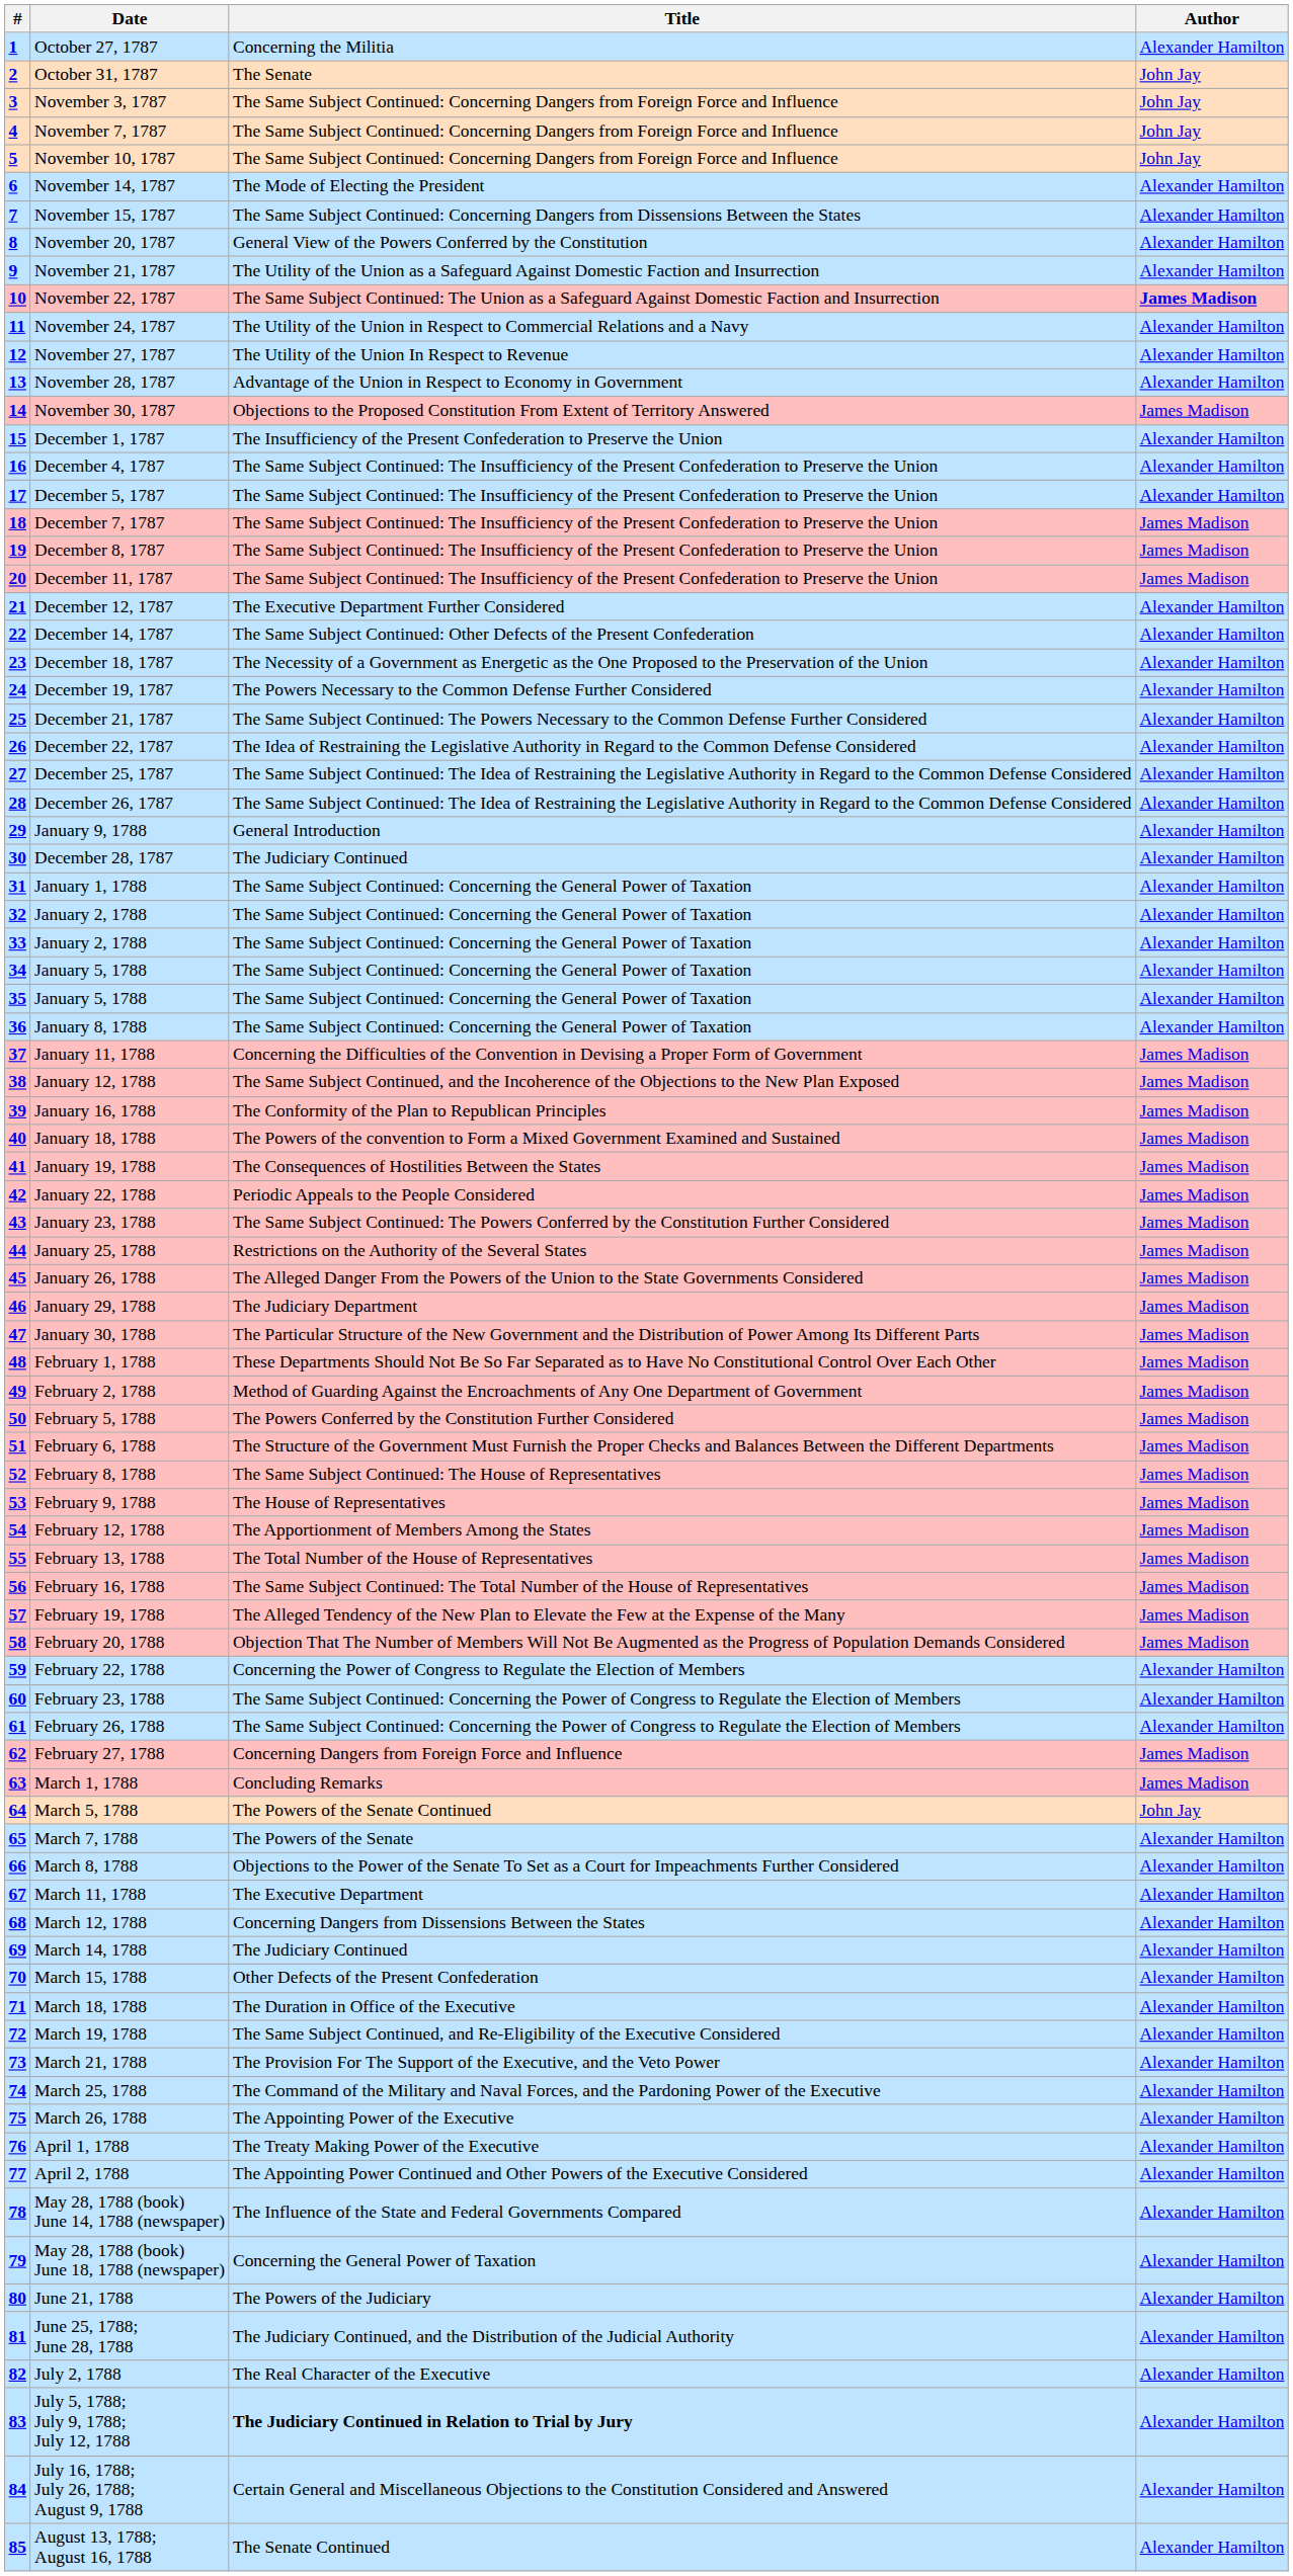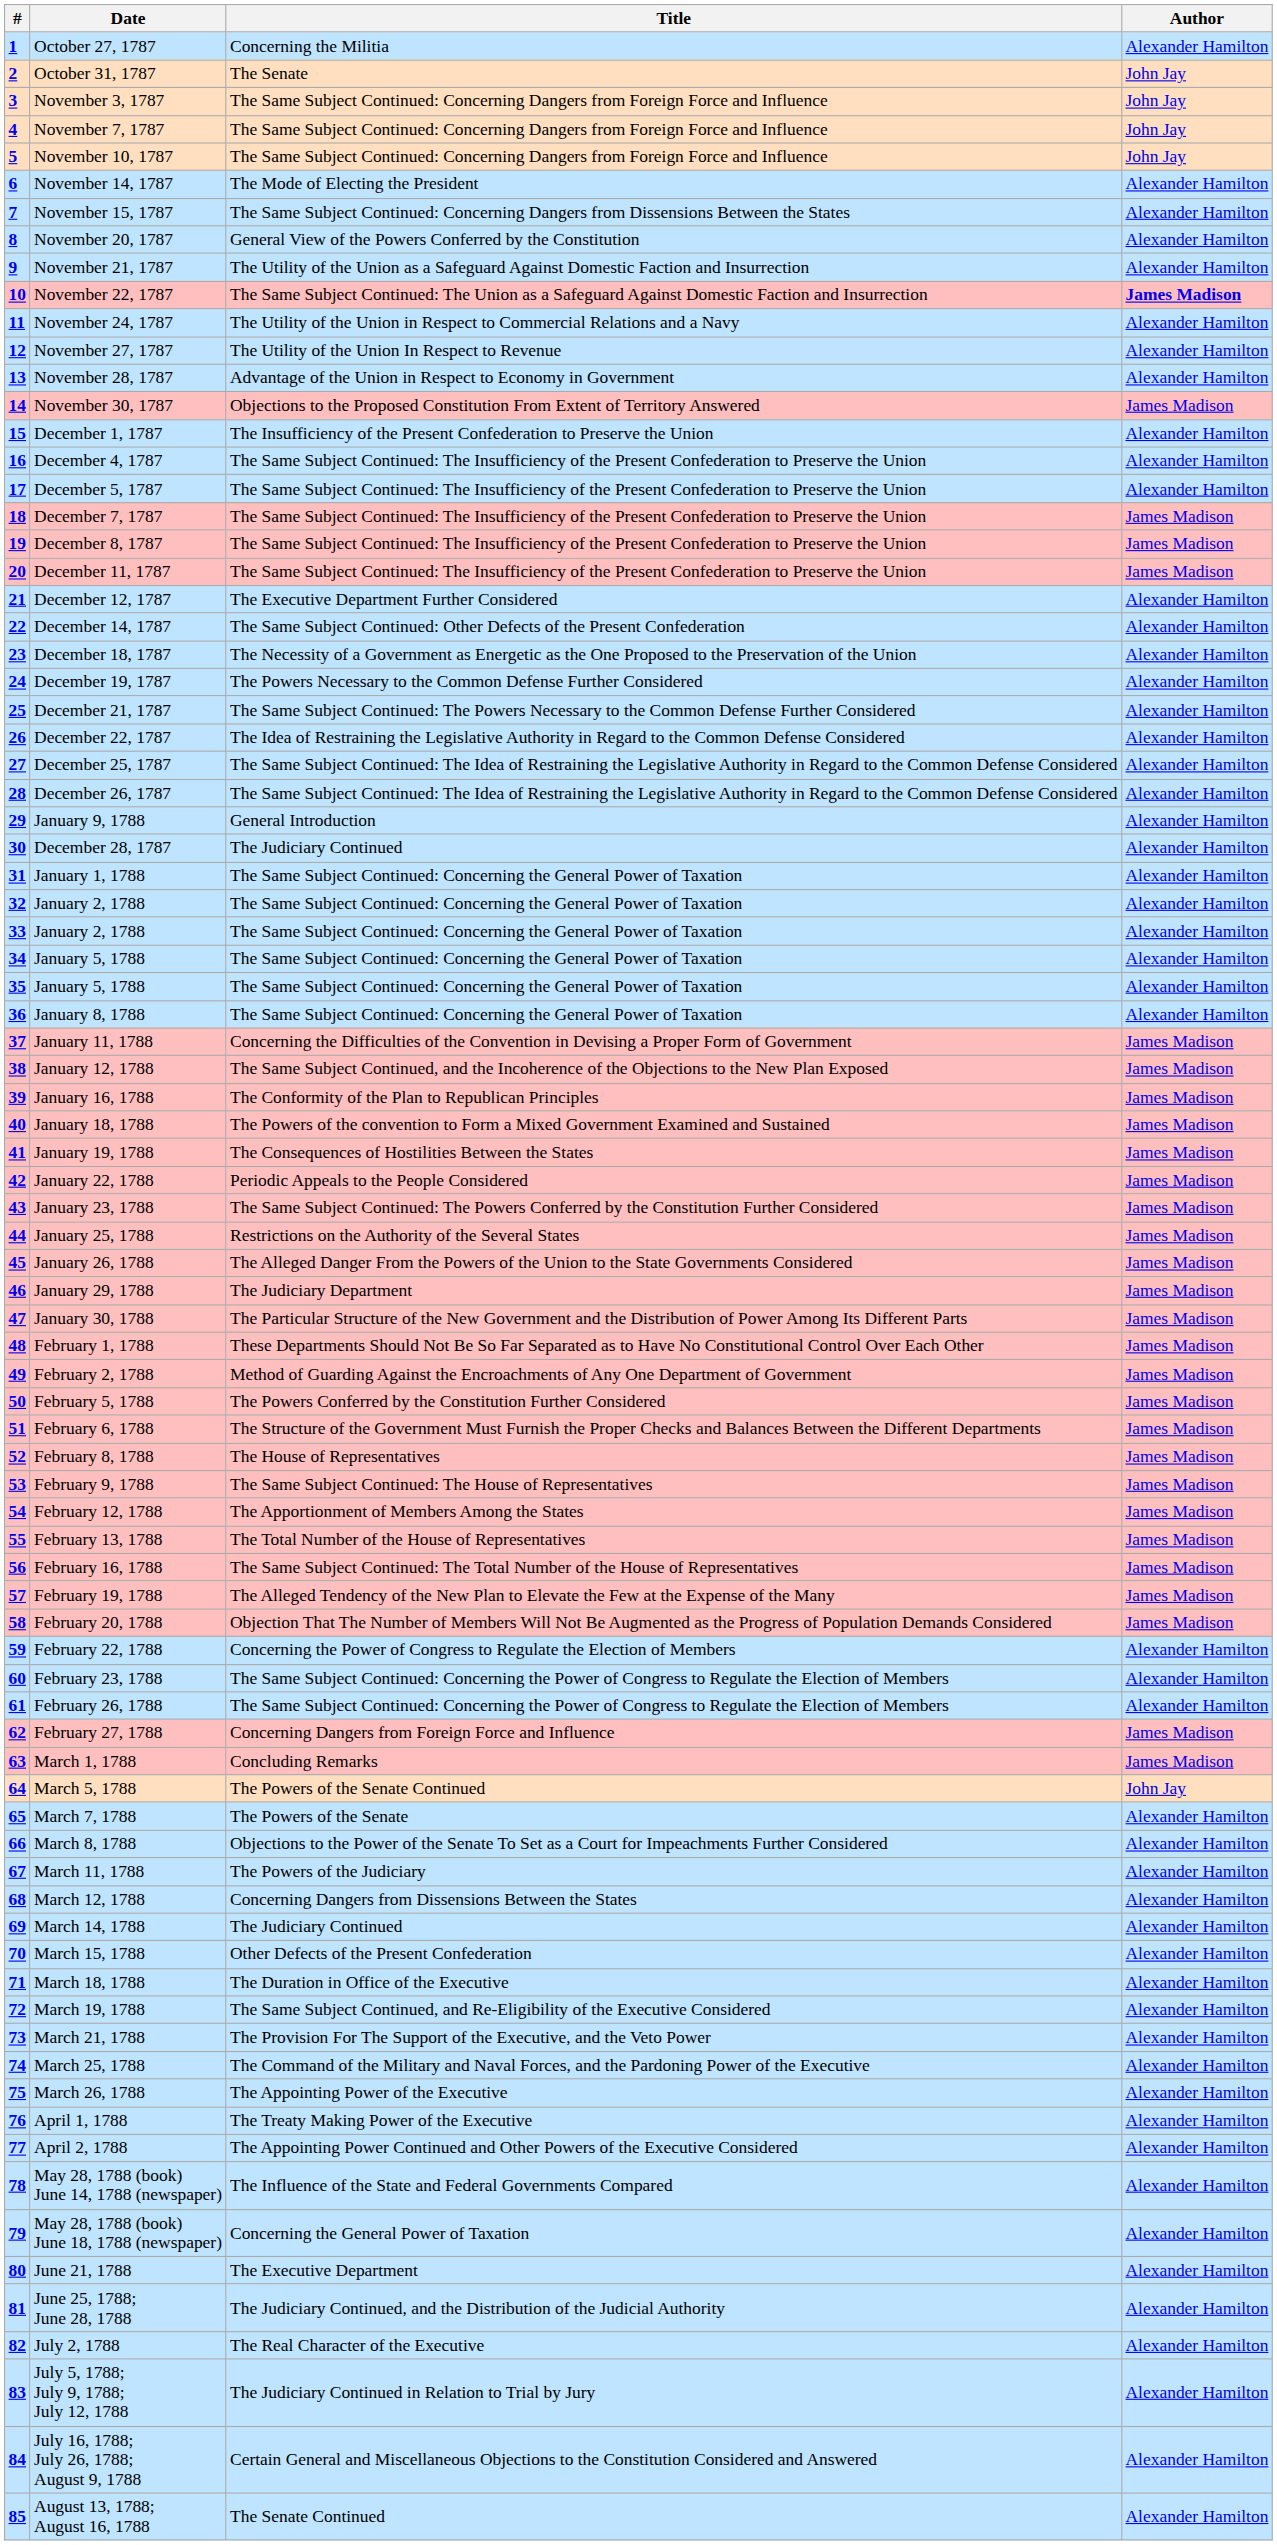February 8, 1788 | Title: The Same Subject Continued: The House of Representatives -> The House of Representatives
February 9, 1788 | Title: The House of Representatives -> The Same Subject Continued: The House of Representatives
March 11, 1788 | Title: The Executive Department -> The Powers of the Judiciary
June 21, 1788 | Title: The Powers of the Judiciary -> The Executive Department
July 5, 1788; July 9, 1788; July 12, 1788 | Title: bold -> normal
